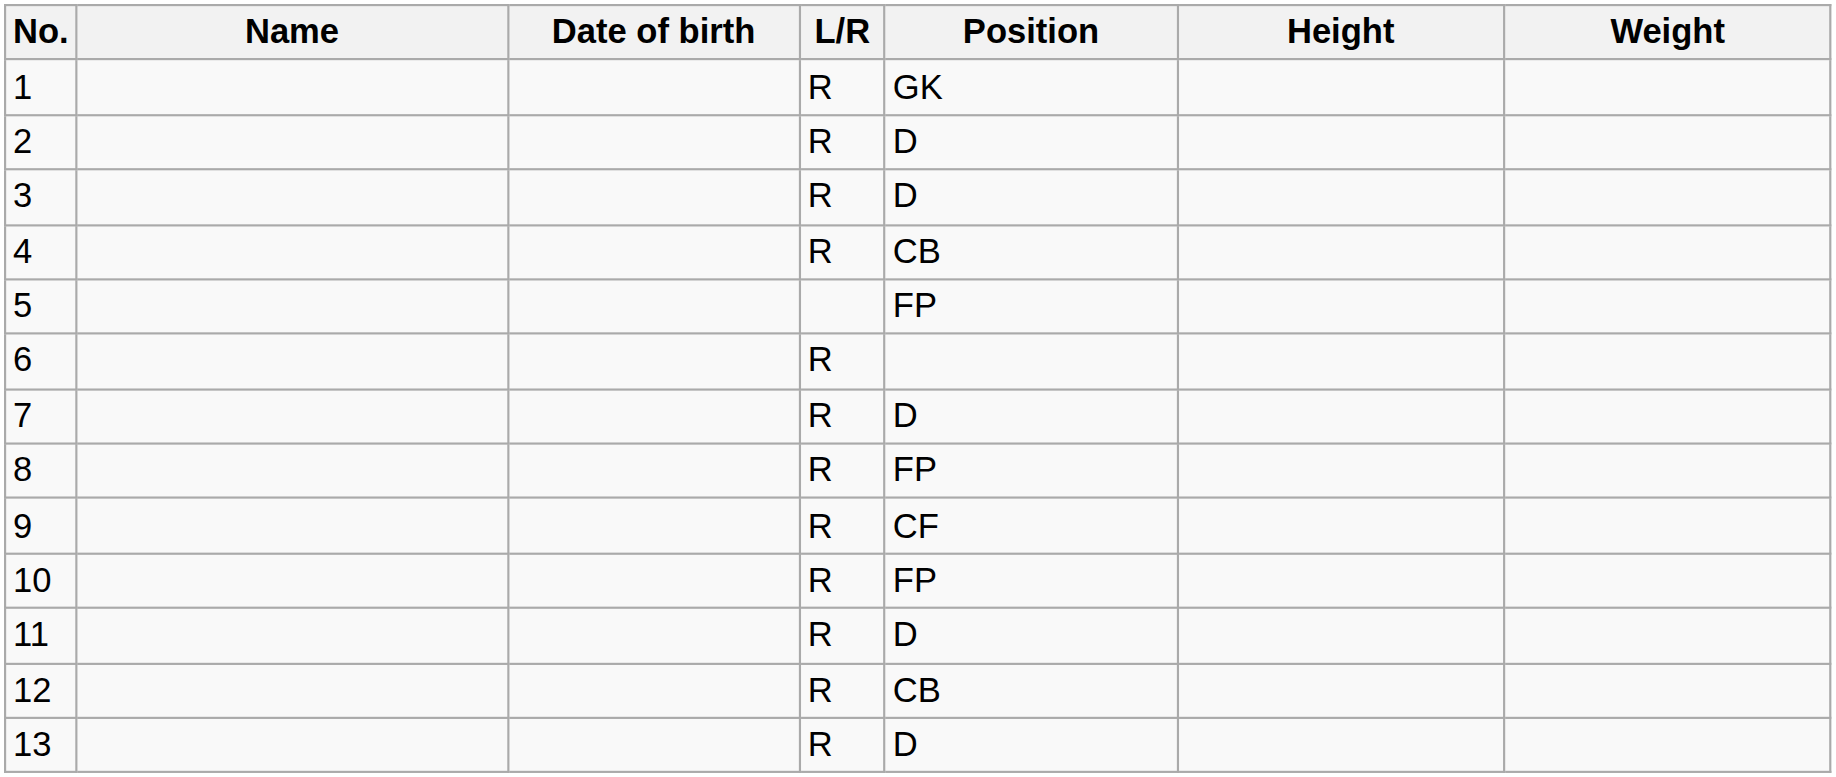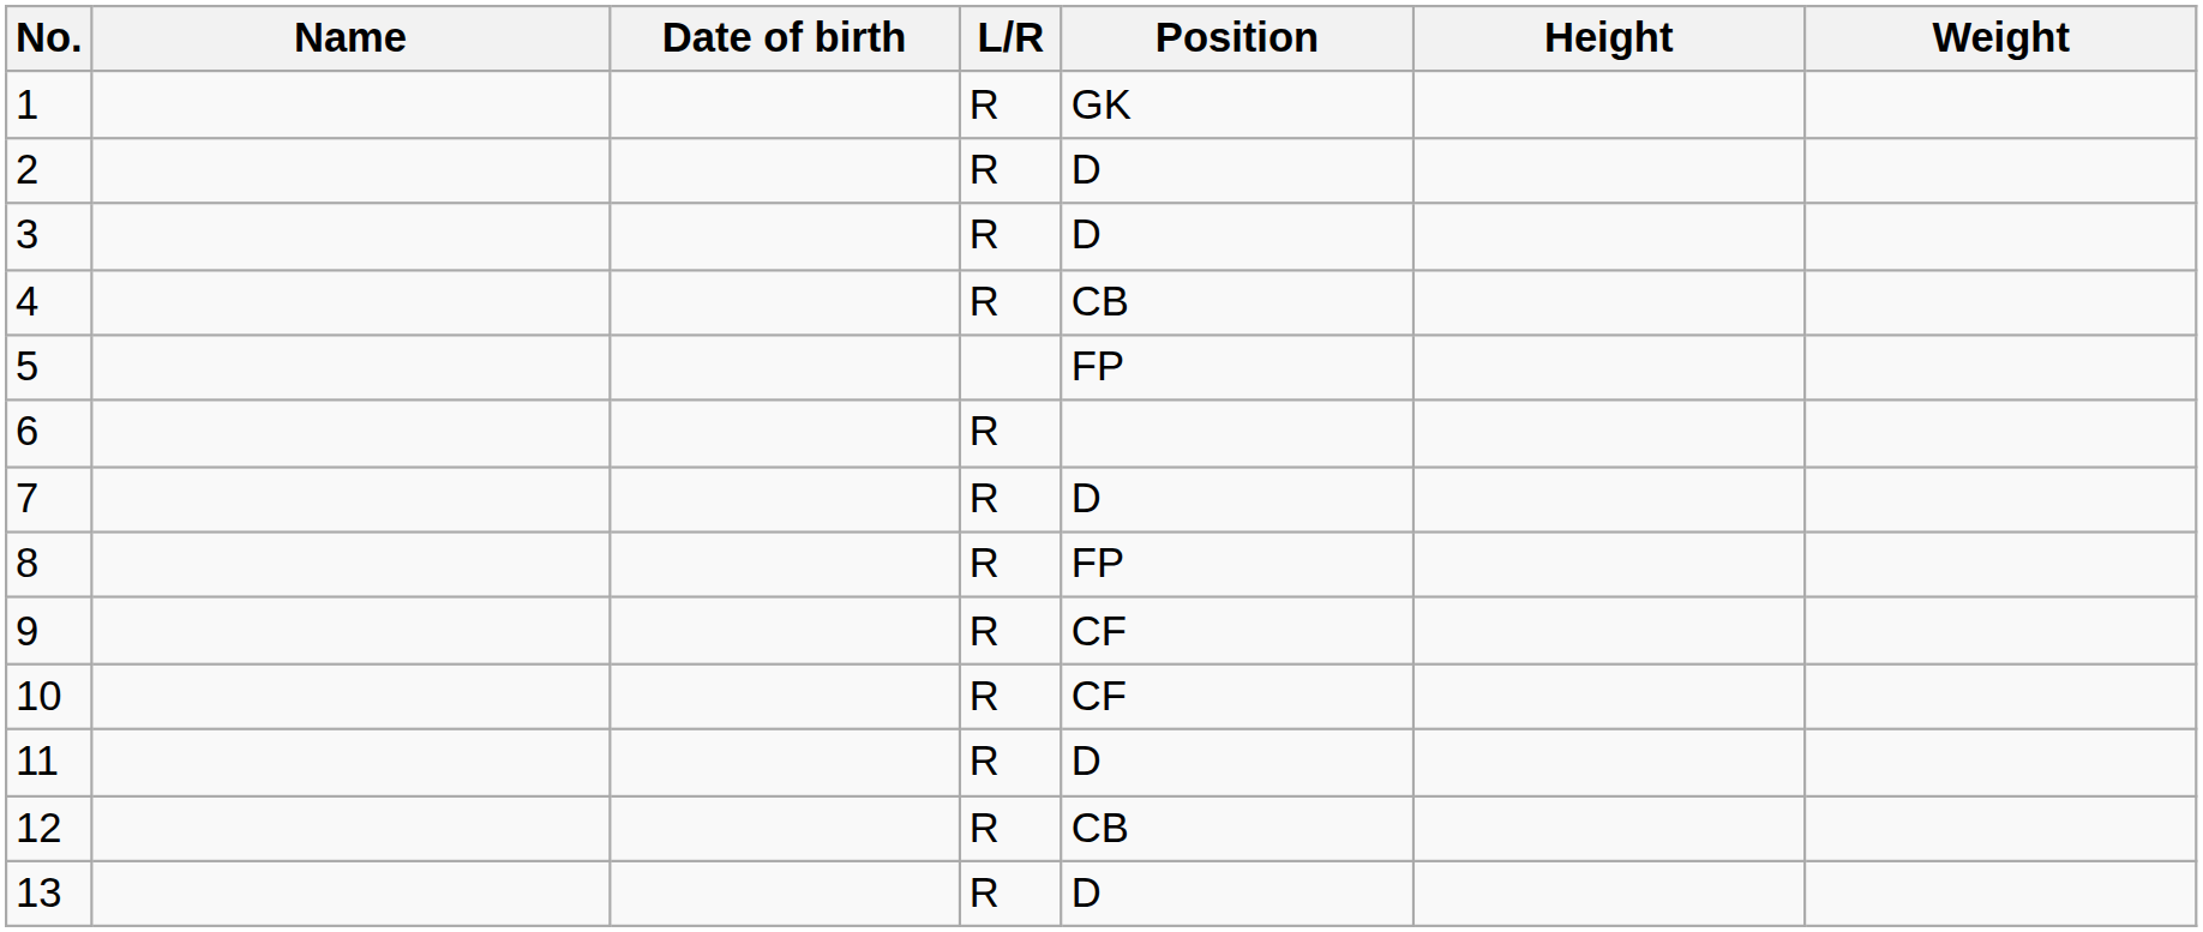10 | Position: FP -> CF
